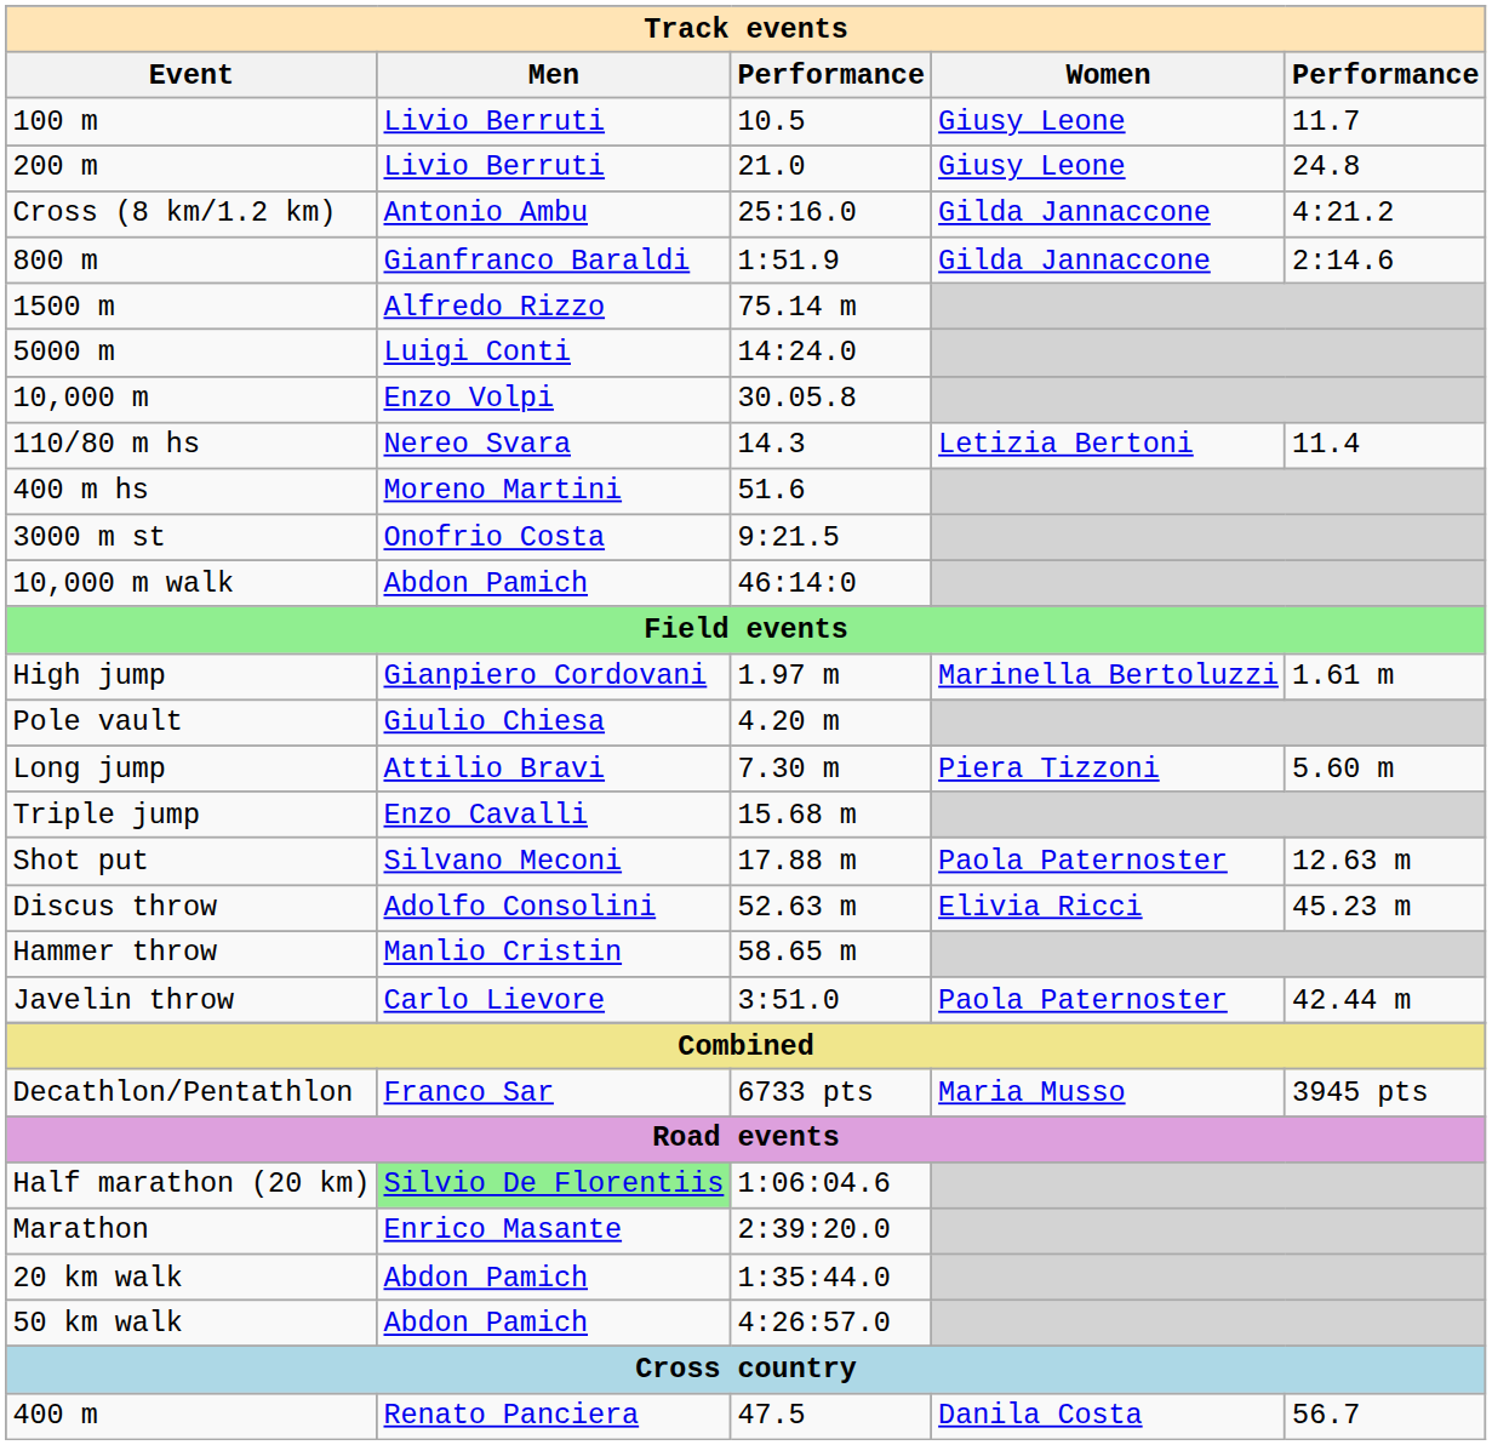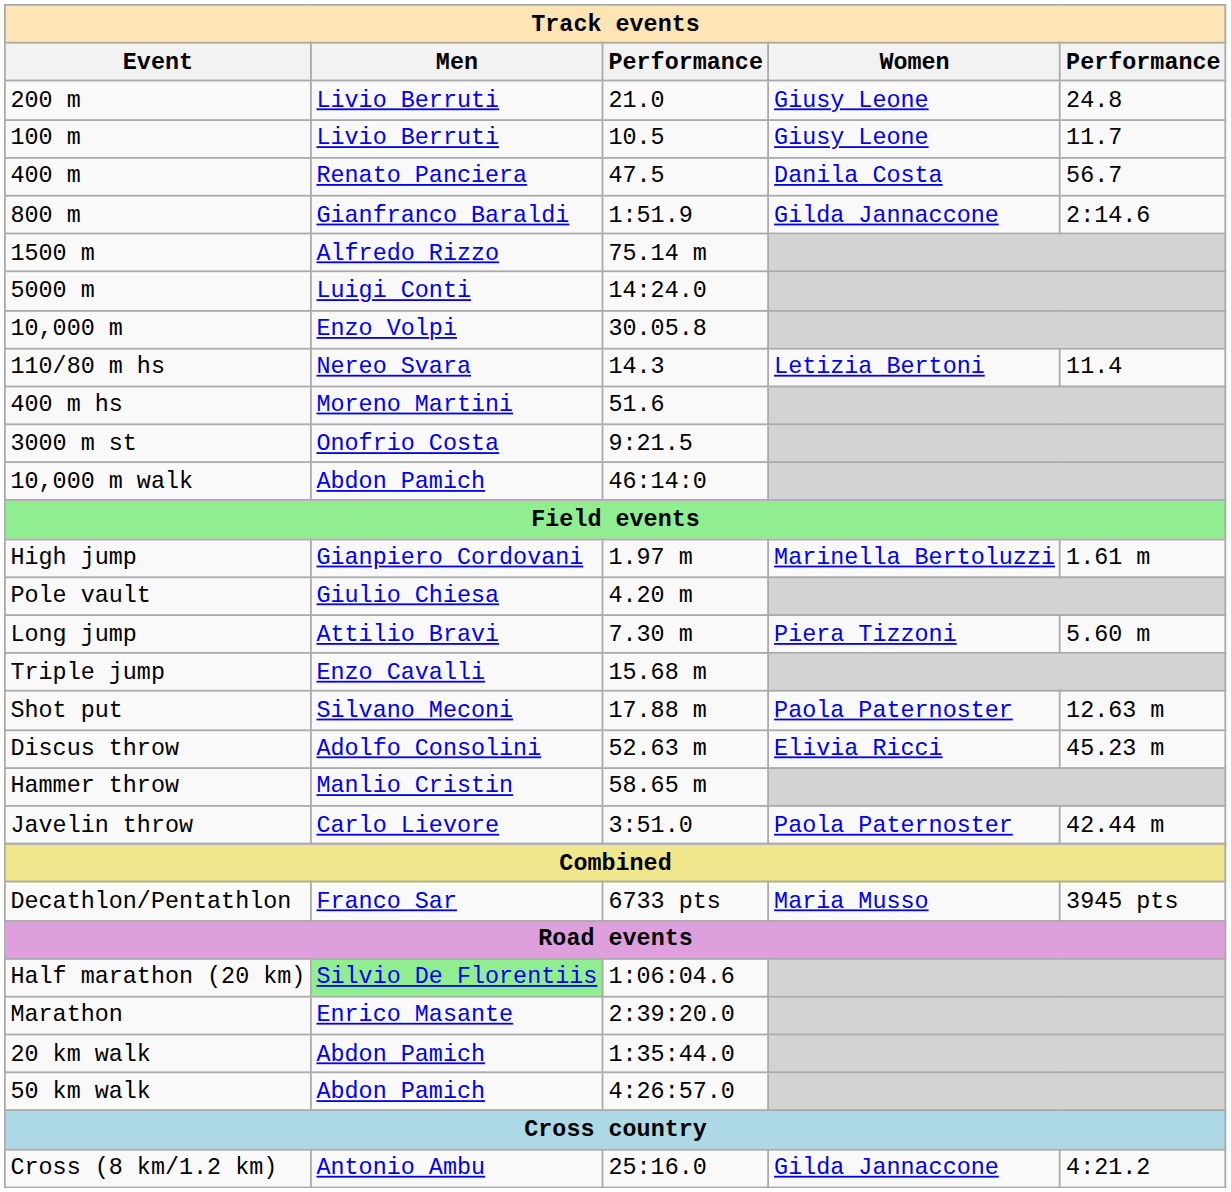rows swapped: 100 m <-> 200 m
rows swapped: 400 m <-> Cross (8 km/1.2 km)
